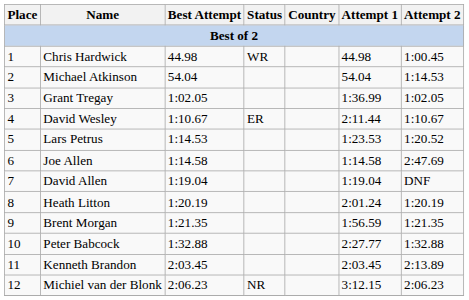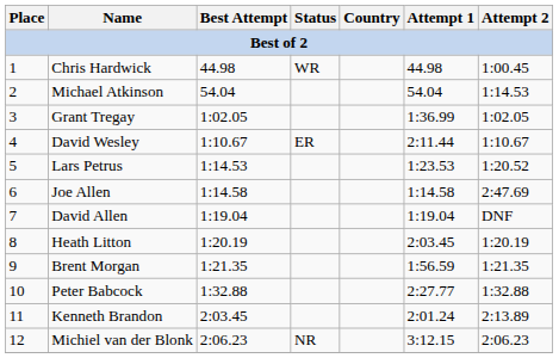Heath Litton | Attempt 1: 2:01.24 -> 2:03.45
Kenneth Brandon | Attempt 1: 2:03.45 -> 2:01.24
